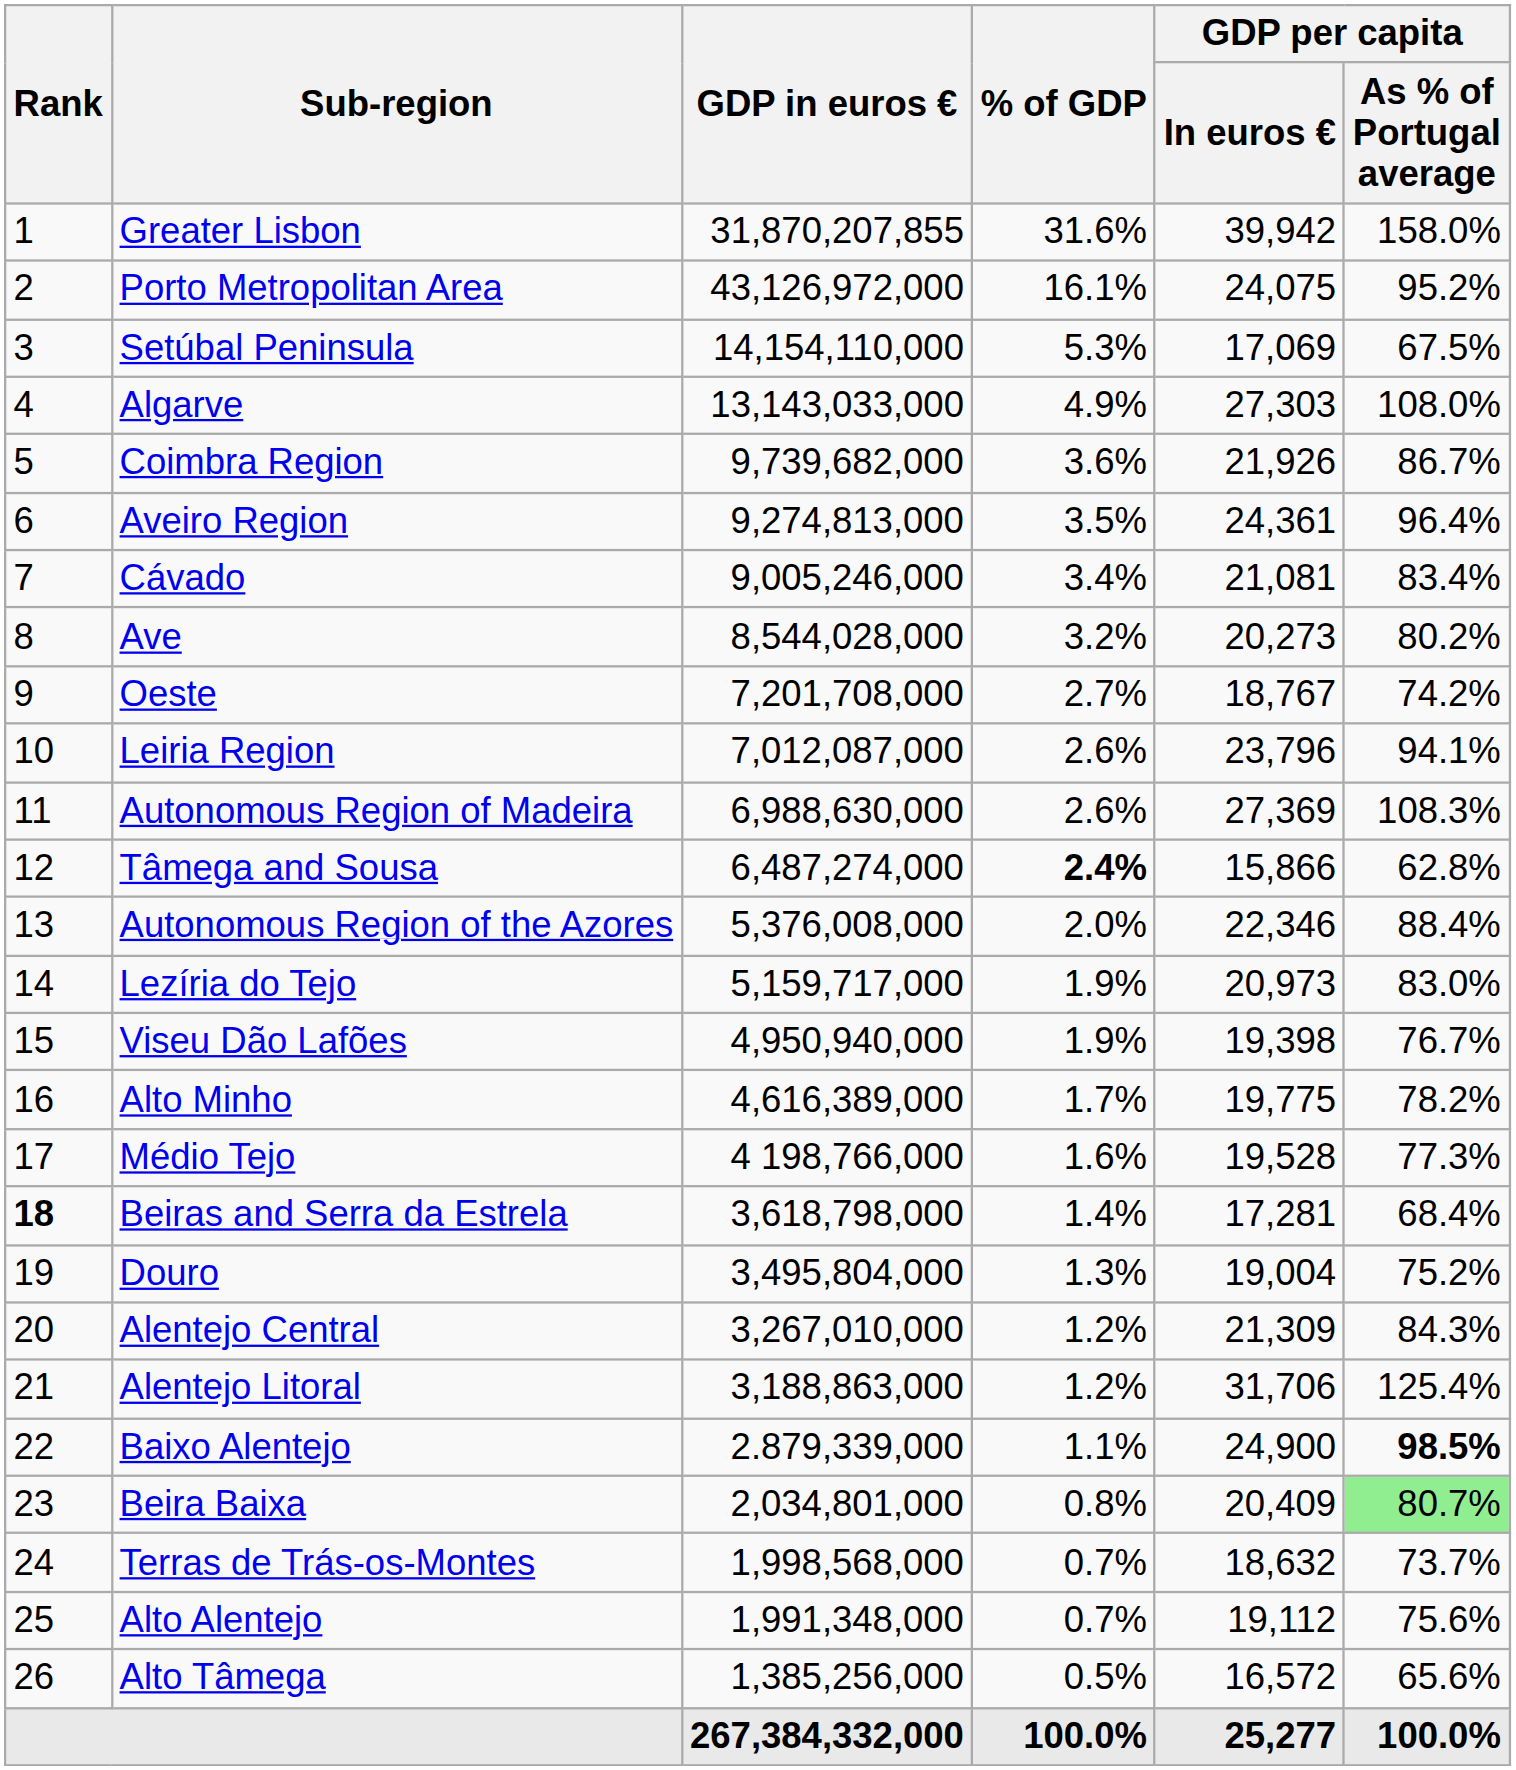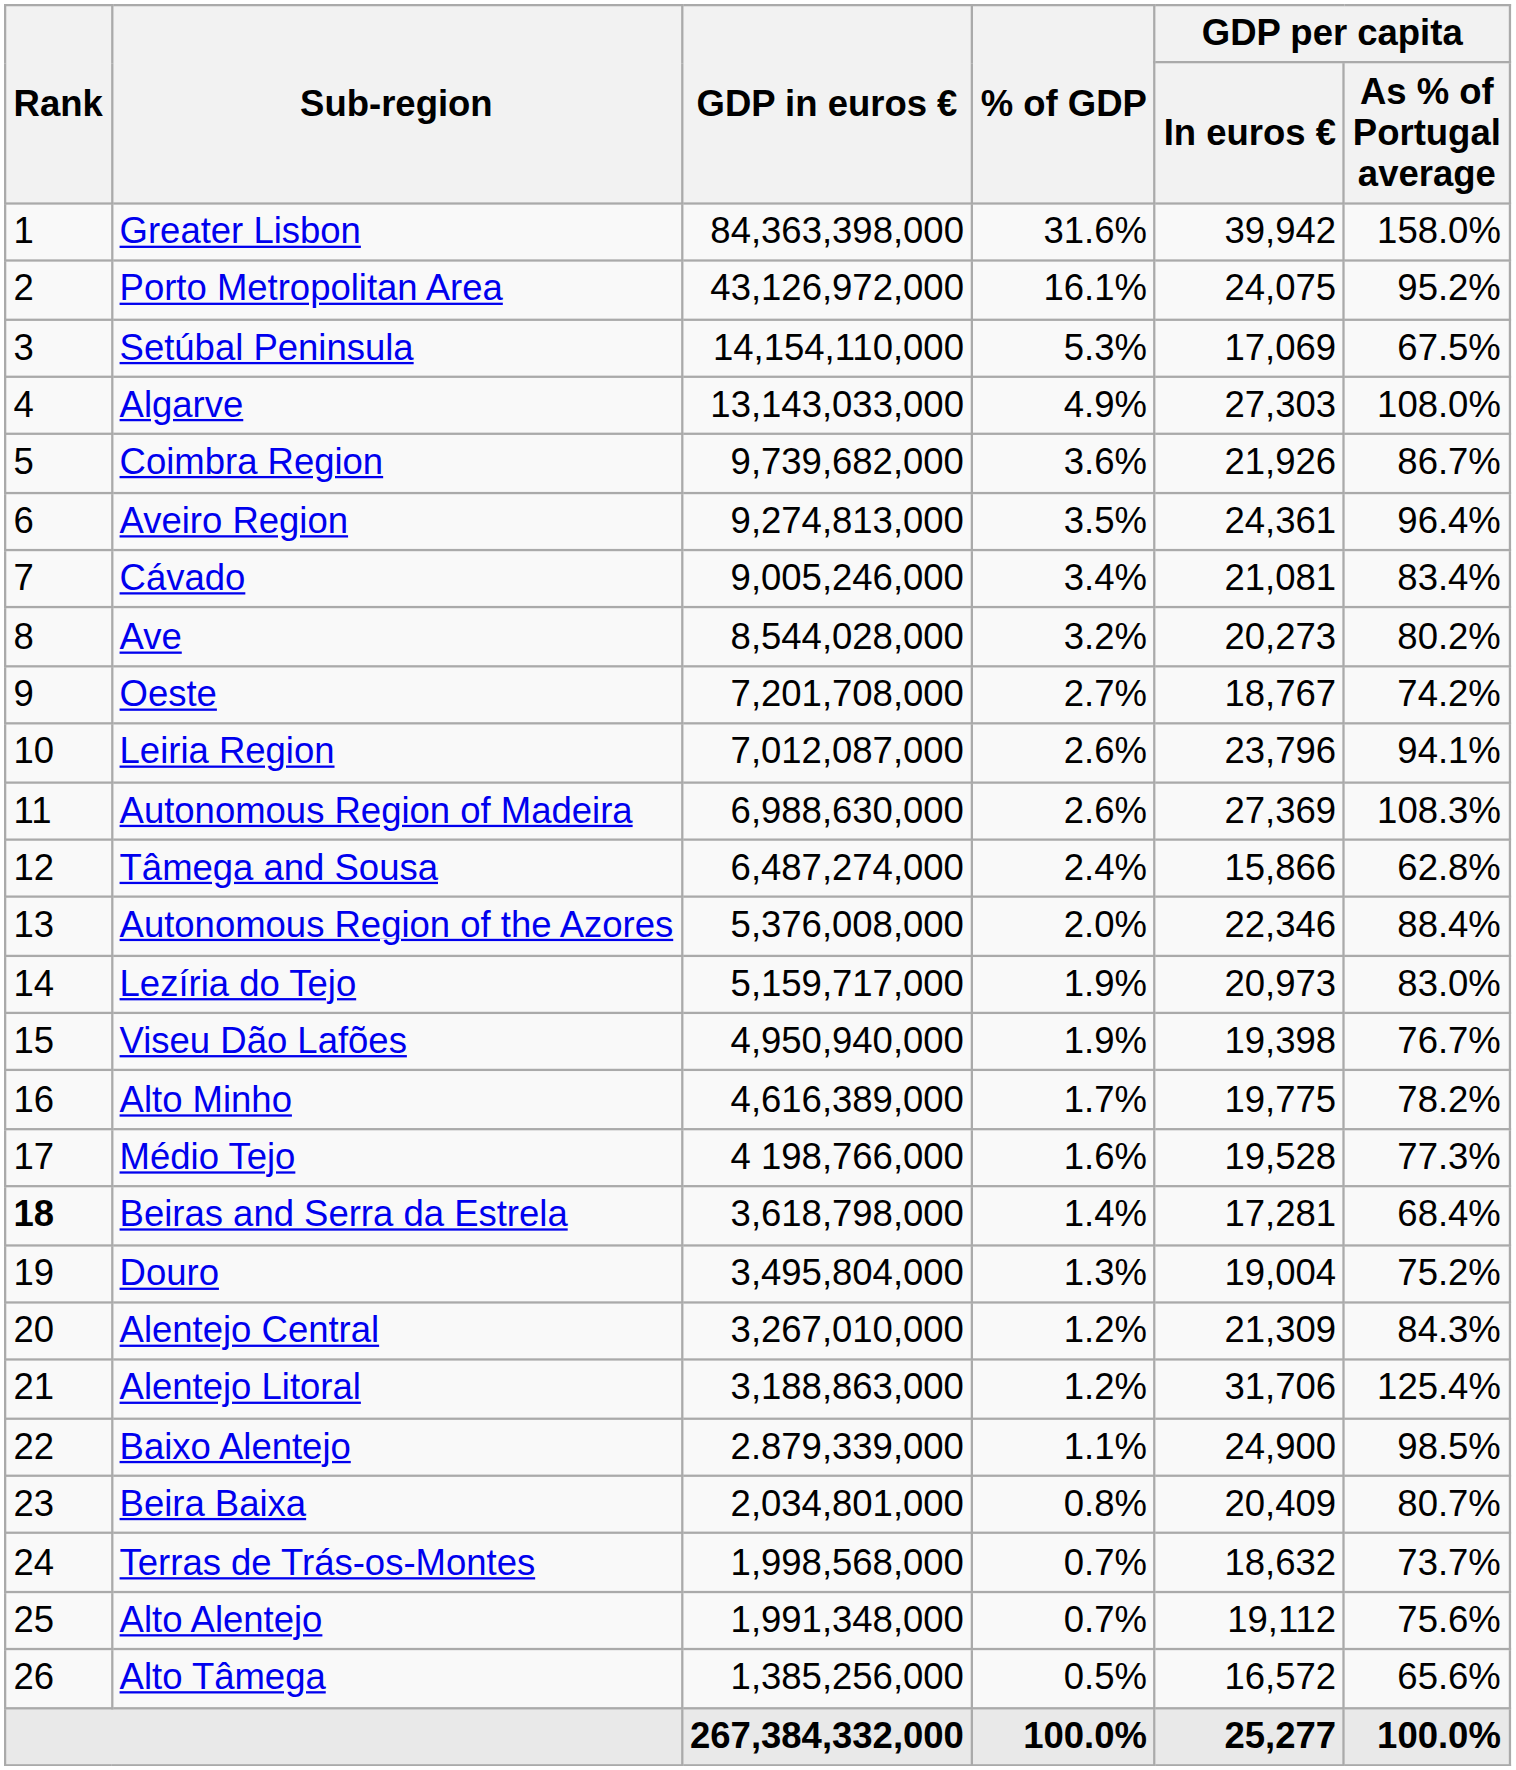Greater Lisbon | GDP in euros €: 31,870,207,855 -> 84,363,398,000
Tâmega and Sousa | % of GDP: bold -> normal
Baixo Alentejo | GDP per capita / As % of Portugal average: bold -> normal
Beira Baixa | GDP per capita / As % of Portugal average: lightgreen background -> no background
